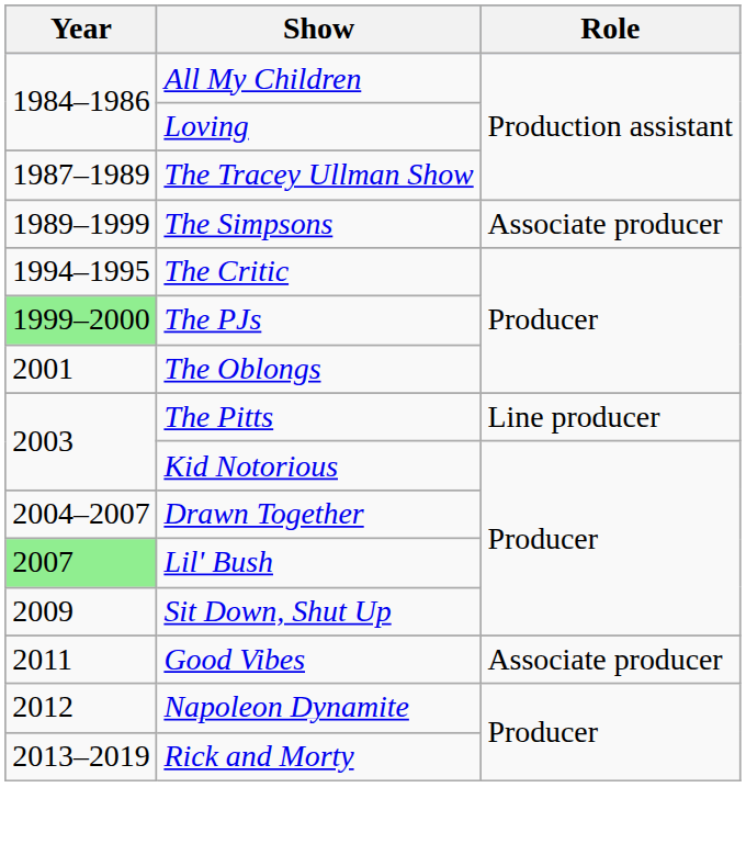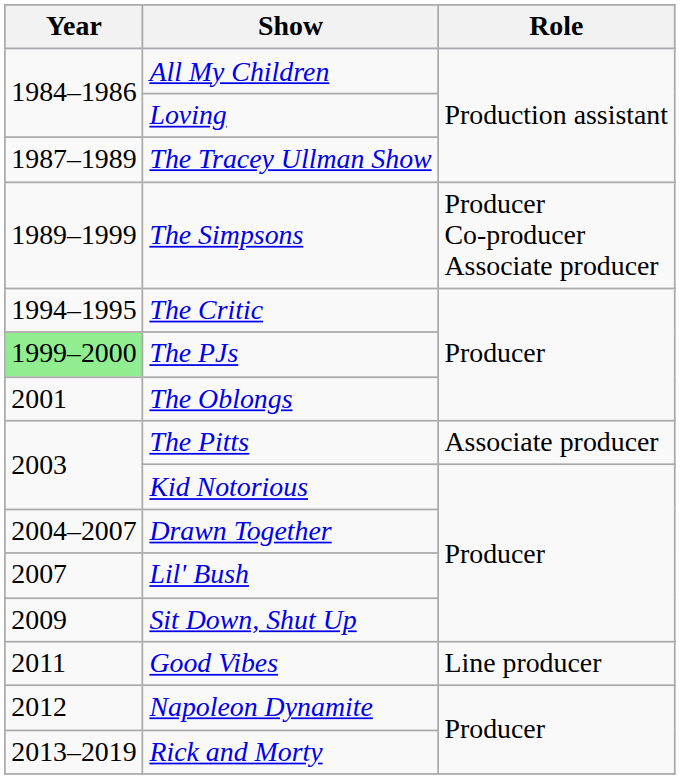The Simpsons | Role: Associate producer -> Producer Co-producer Associate producer
The Pitts | Role: Line producer -> Associate producer
Lil' Bush | Year: lightgreen background -> no background
Good Vibes | Role: Associate producer -> Line producer
